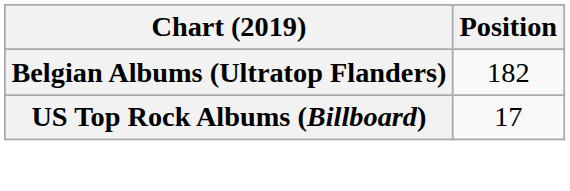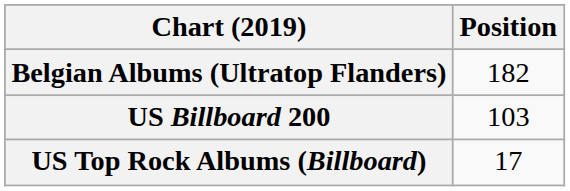+ row: US Billboard 200 | 103
